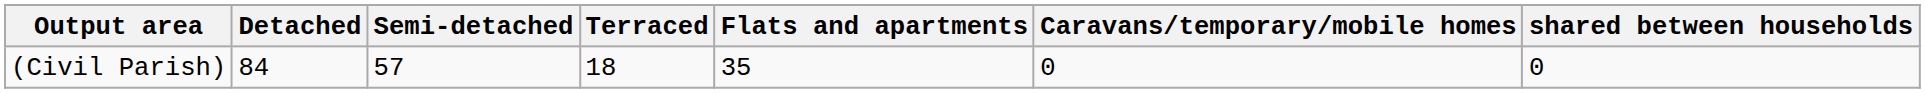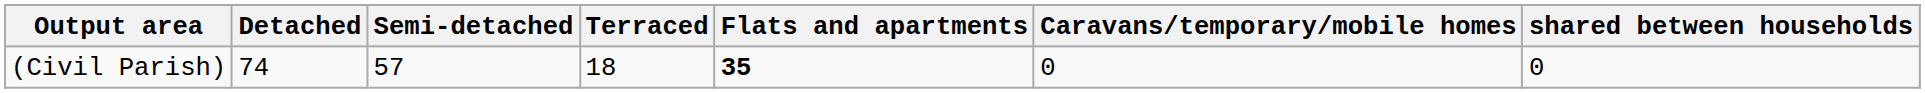(Civil Parish) | Detached: 84 -> 74
(Civil Parish) | Flats and apartments: normal -> bold
